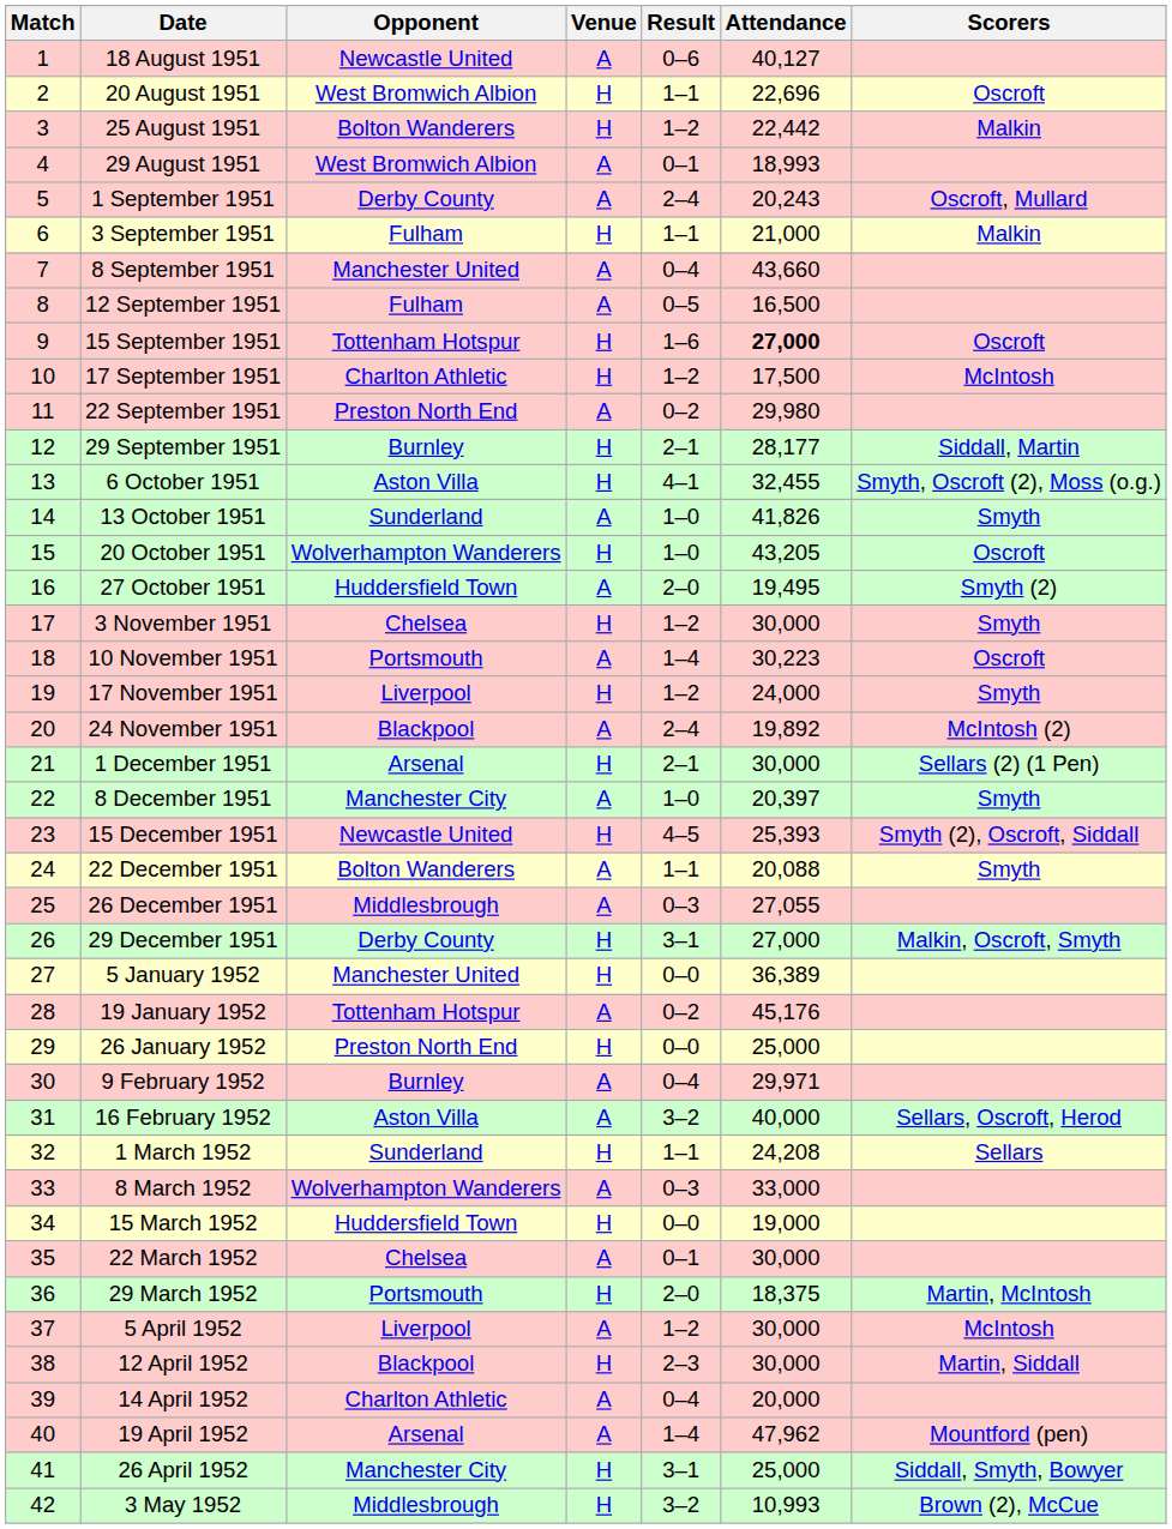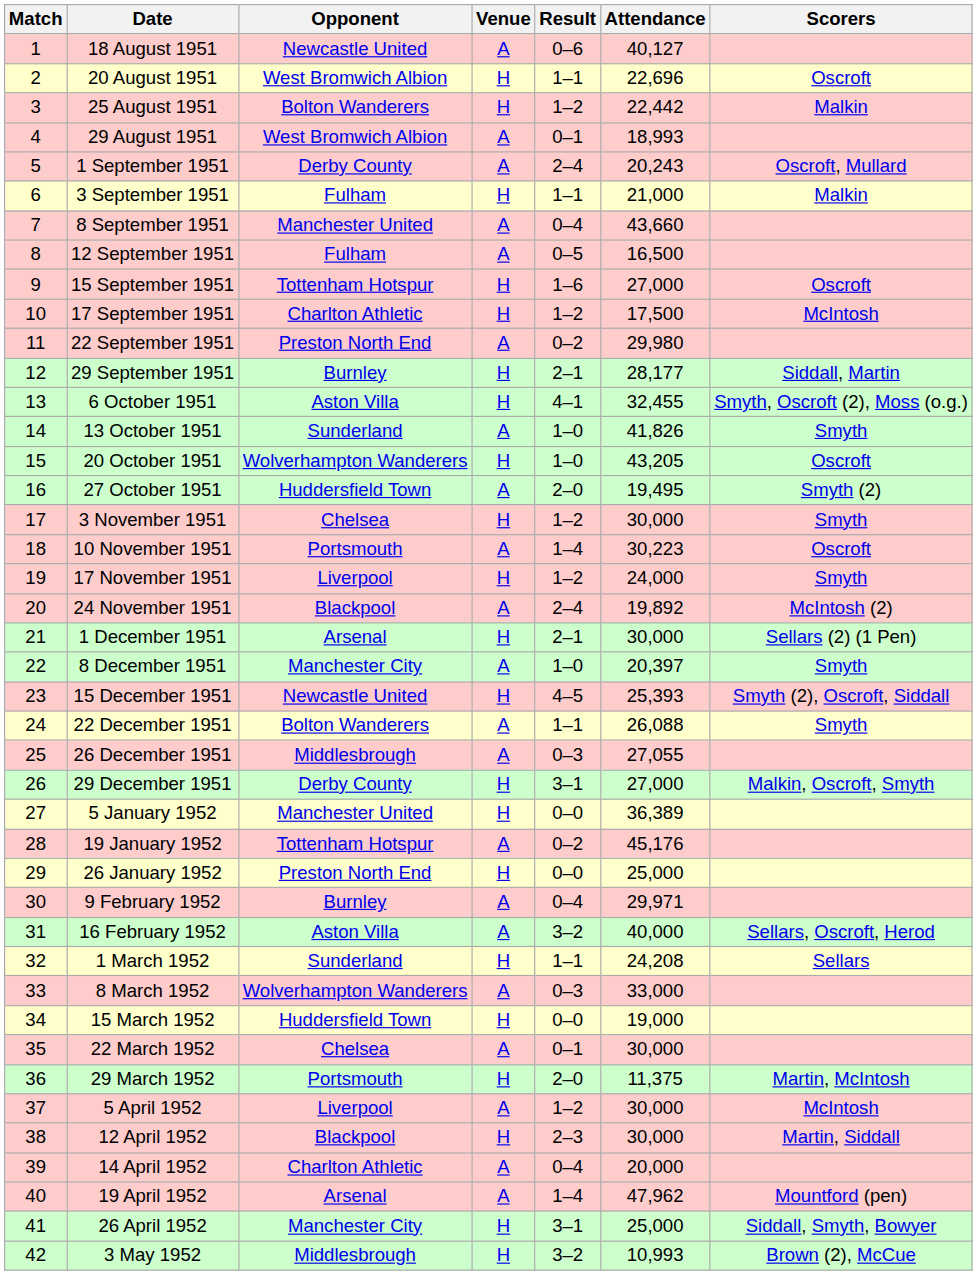15 September 1951 | Attendance: bold -> normal
22 December 1951 | Attendance: 20,088 -> 26,088
29 March 1952 | Attendance: 18,375 -> 11,375
